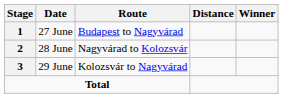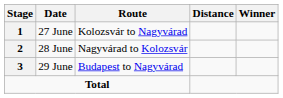27 June | Route: Budapest to Nagyvárad -> Kolozsvár to Nagyvárad
29 June | Route: Kolozsvár to Nagyvárad -> Budapest to Nagyvárad
